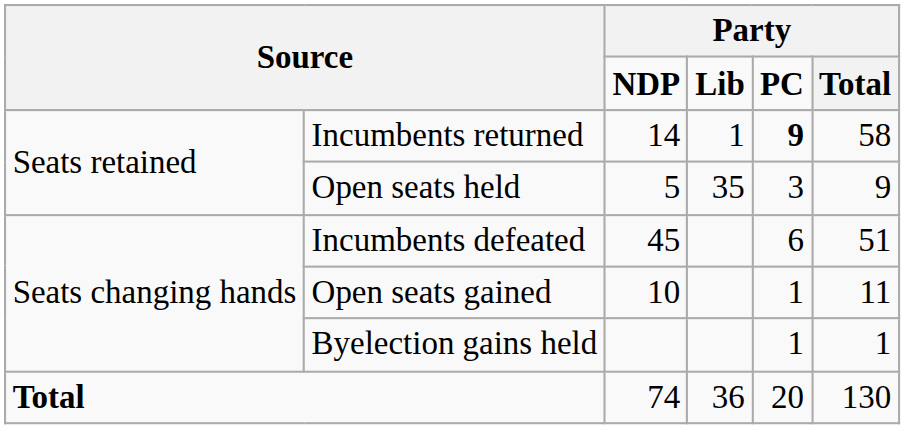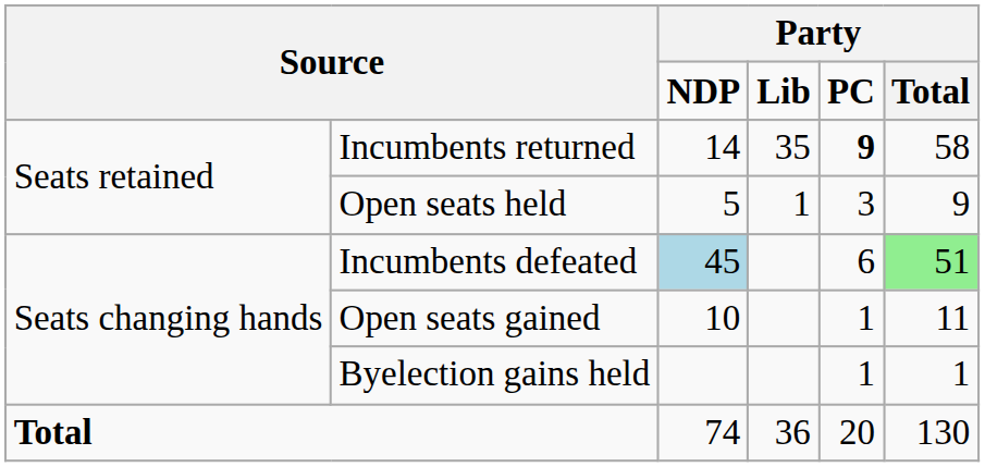Incumbents returned | column 4: 1 -> 35
Open seats held | column 4: 35 -> 1
Incumbents defeated | column 3: no background -> lightblue background
Incumbents defeated | column 6: no background -> lightgreen background
